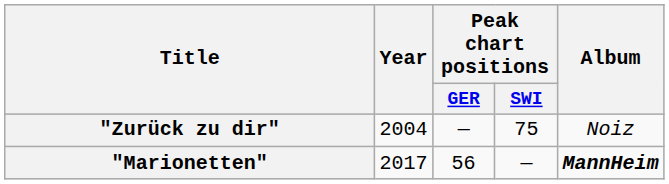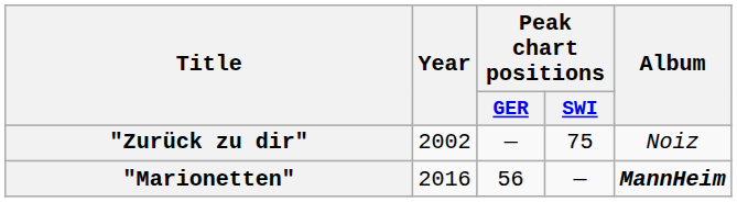"Zurück zu dir" | Year: 2004 -> 2002
"Marionetten" | Year: 2017 -> 2016
